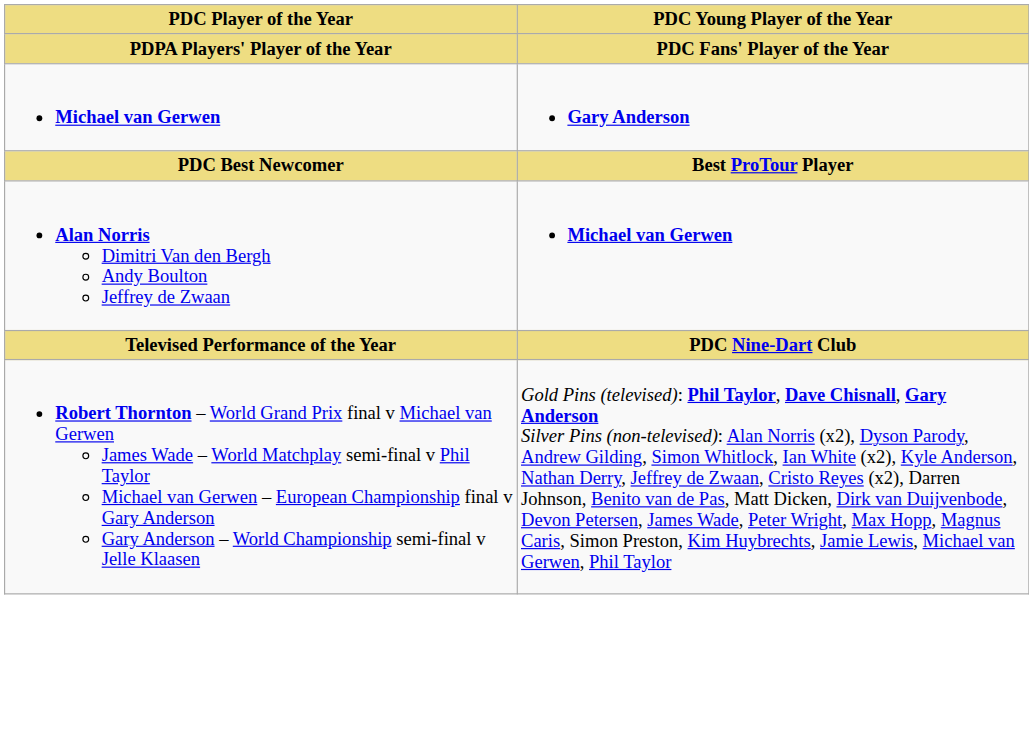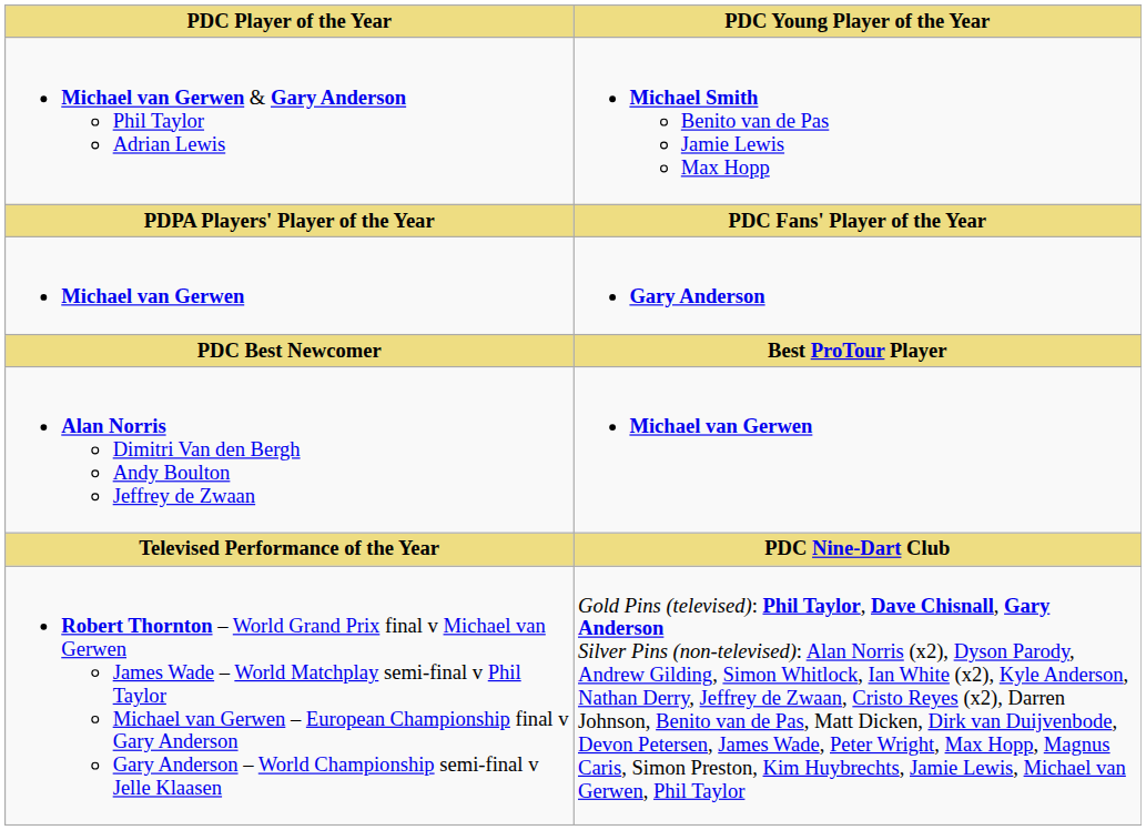+ row: Michael van Gerwen & Gary Anderson Phil Taylor Adrian Lewis | Michael Smith Benito van de Pas Jamie Lewis Max Hopp
